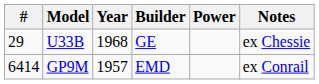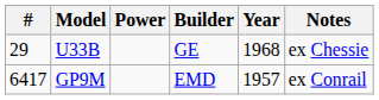columns swapped: Power <-> Year
GP9M | #: 6414 -> 6417
